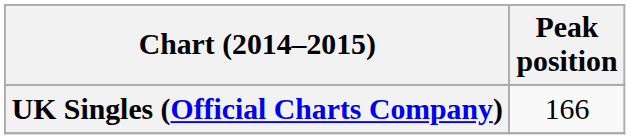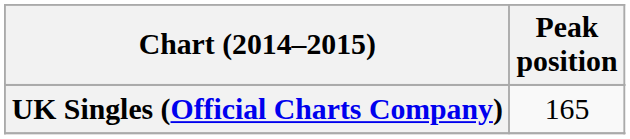UK Singles (Official Charts Company) | Peak position: 166 -> 165
